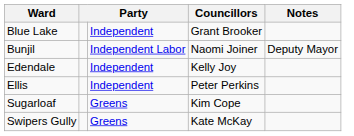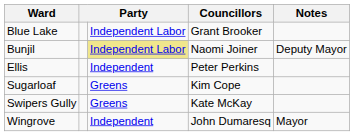Blue Lake | column 3: Independent -> Independent Labor
Bunjil | column 3: no background -> khaki background
- row: Edendale | Independent | Kelly Joy
+ row: Wingrove | Independent | John Dumaresq | Mayor
